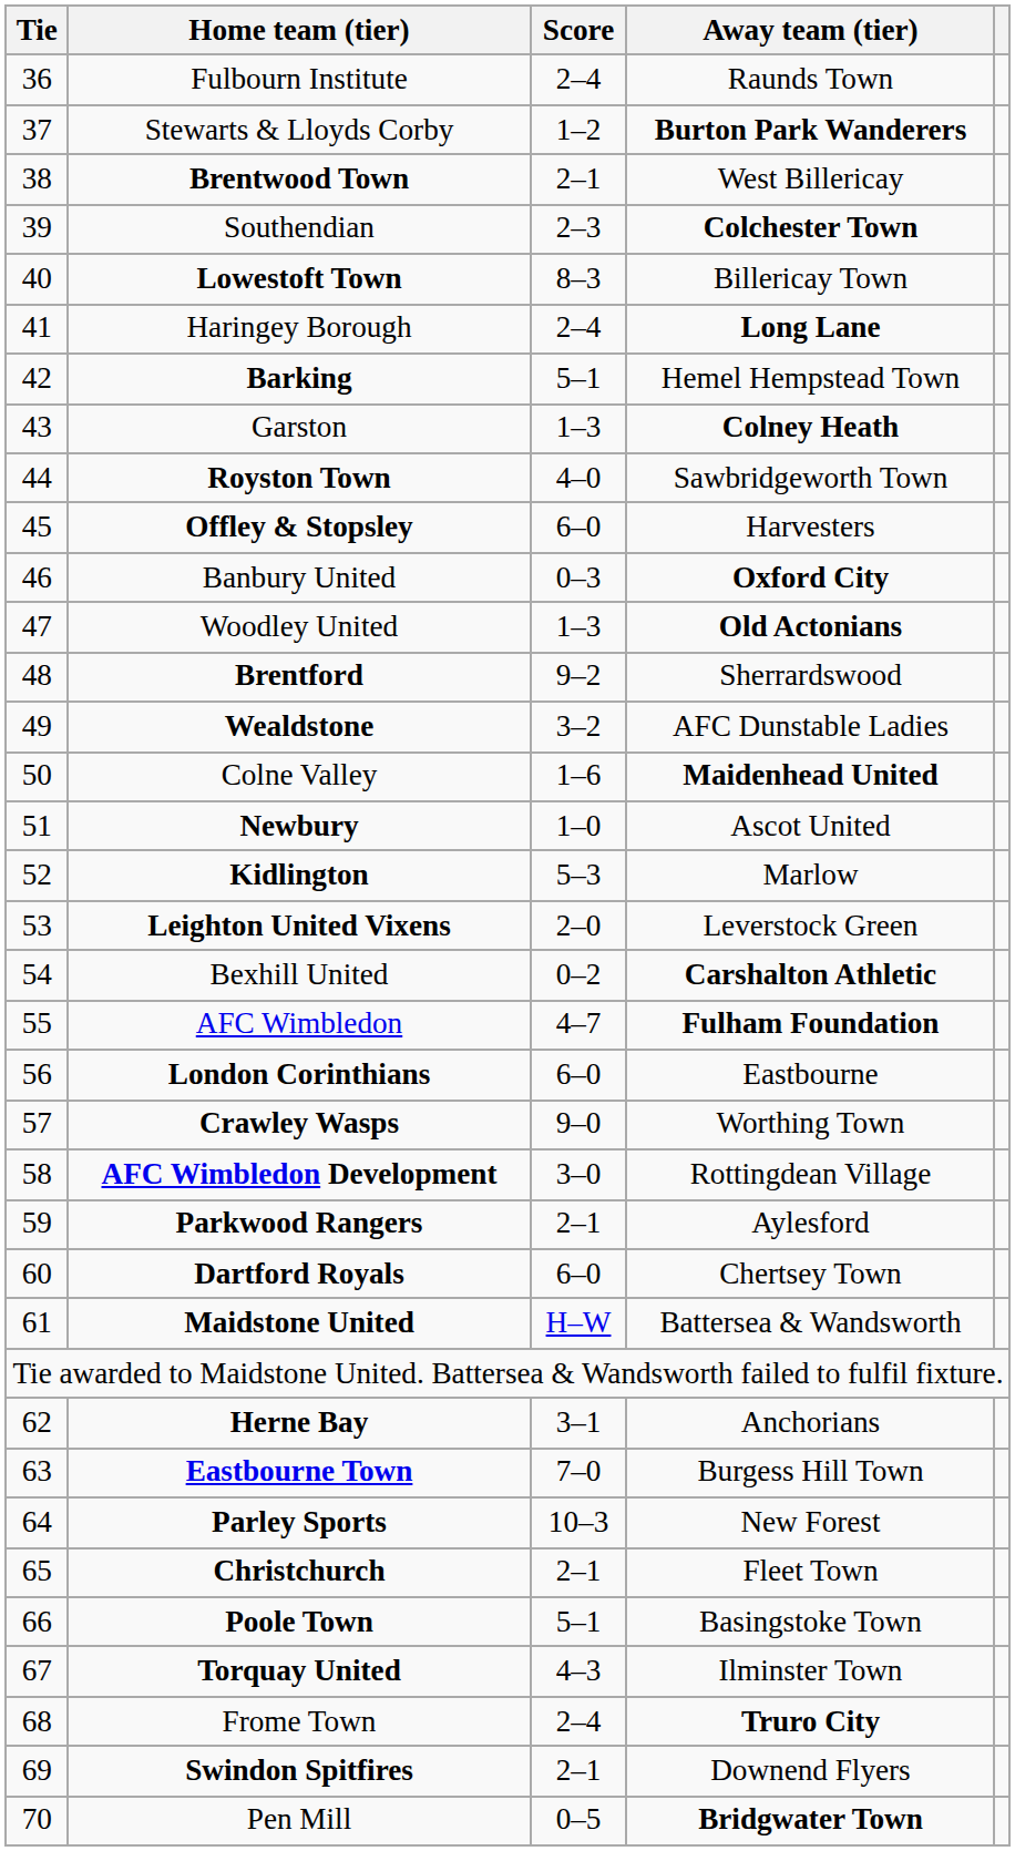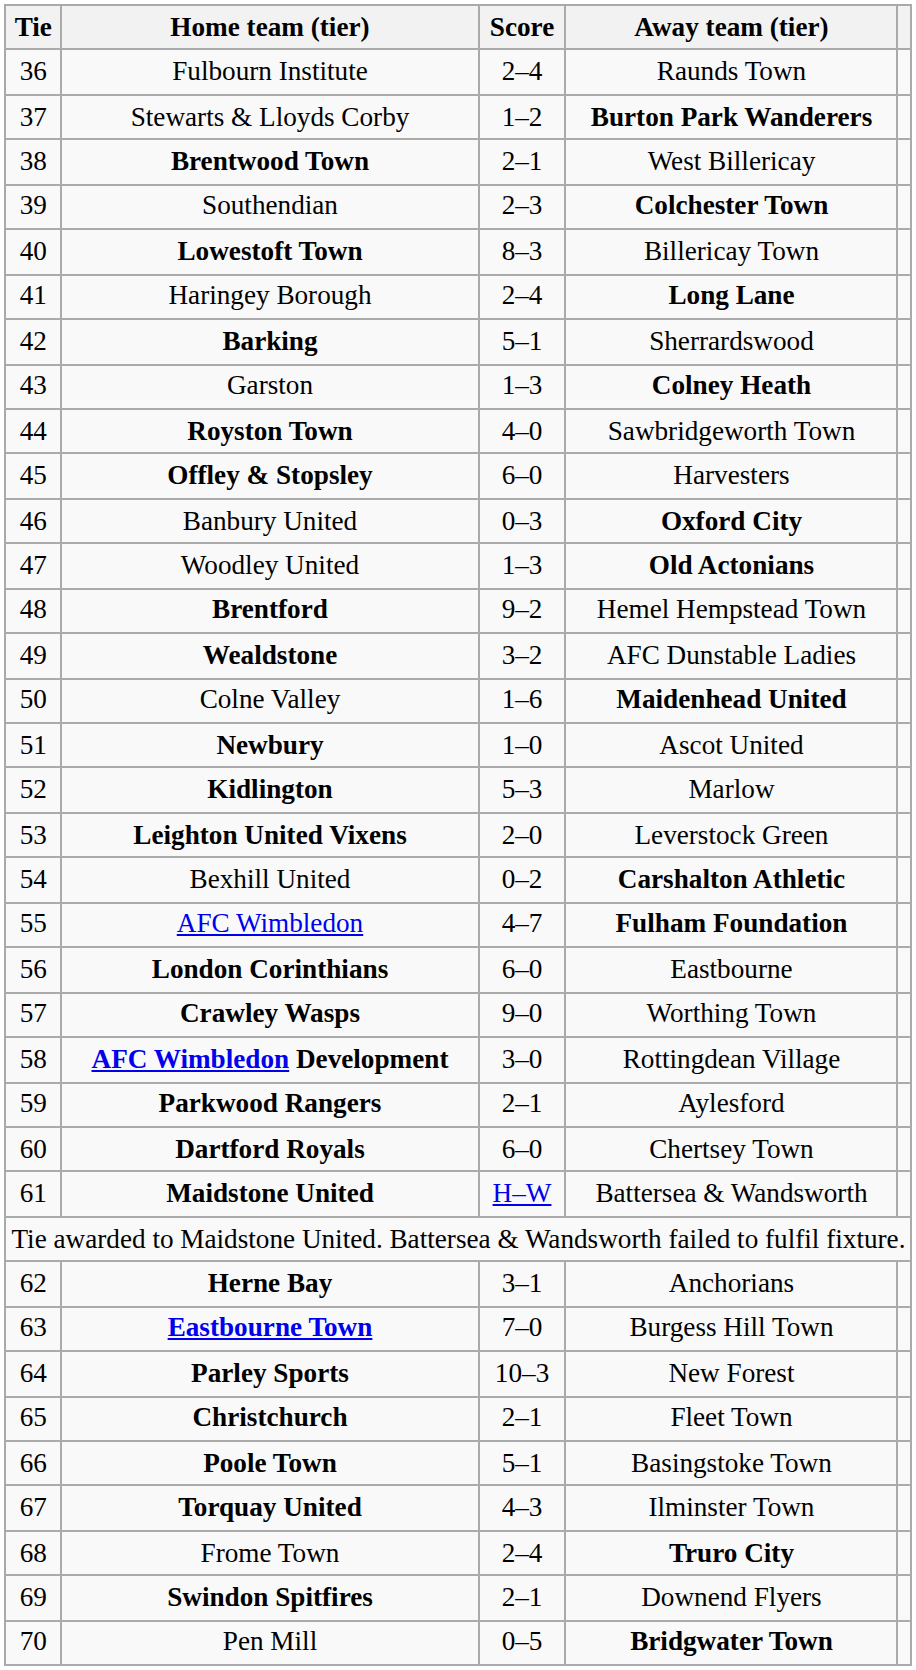Barking | Away team (tier): Hemel Hempstead Town -> Sherrardswood
Brentford | Away team (tier): Sherrardswood -> Hemel Hempstead Town
